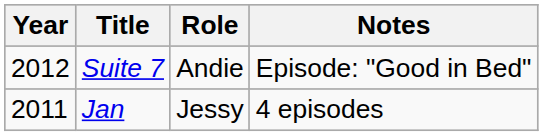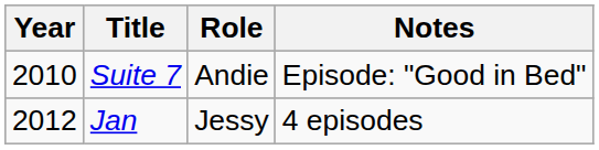Suite 7 | Year: 2012 -> 2010
Jan | Year: 2011 -> 2012
